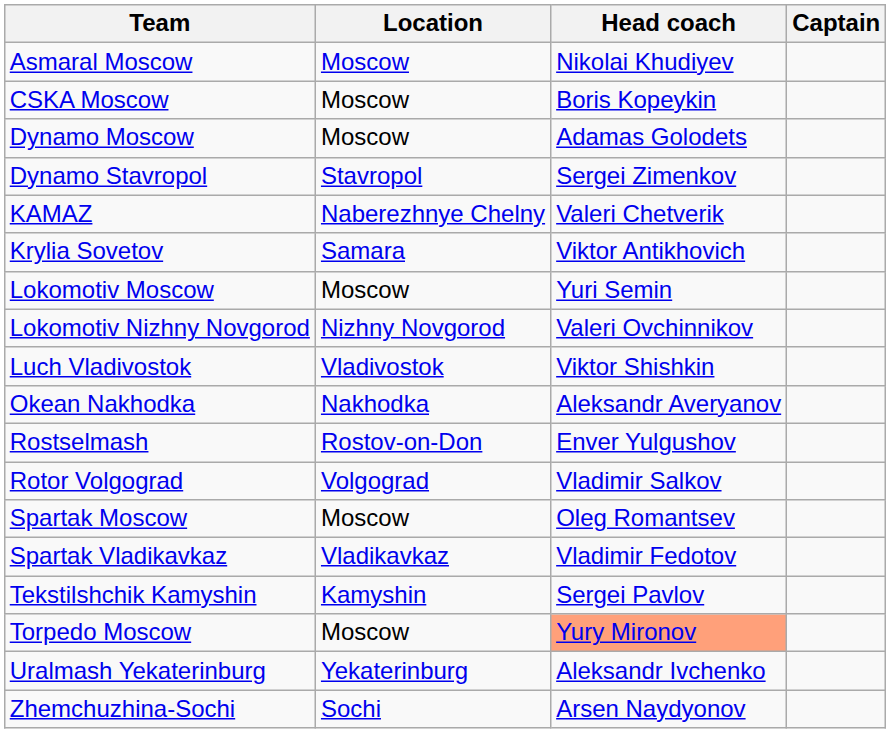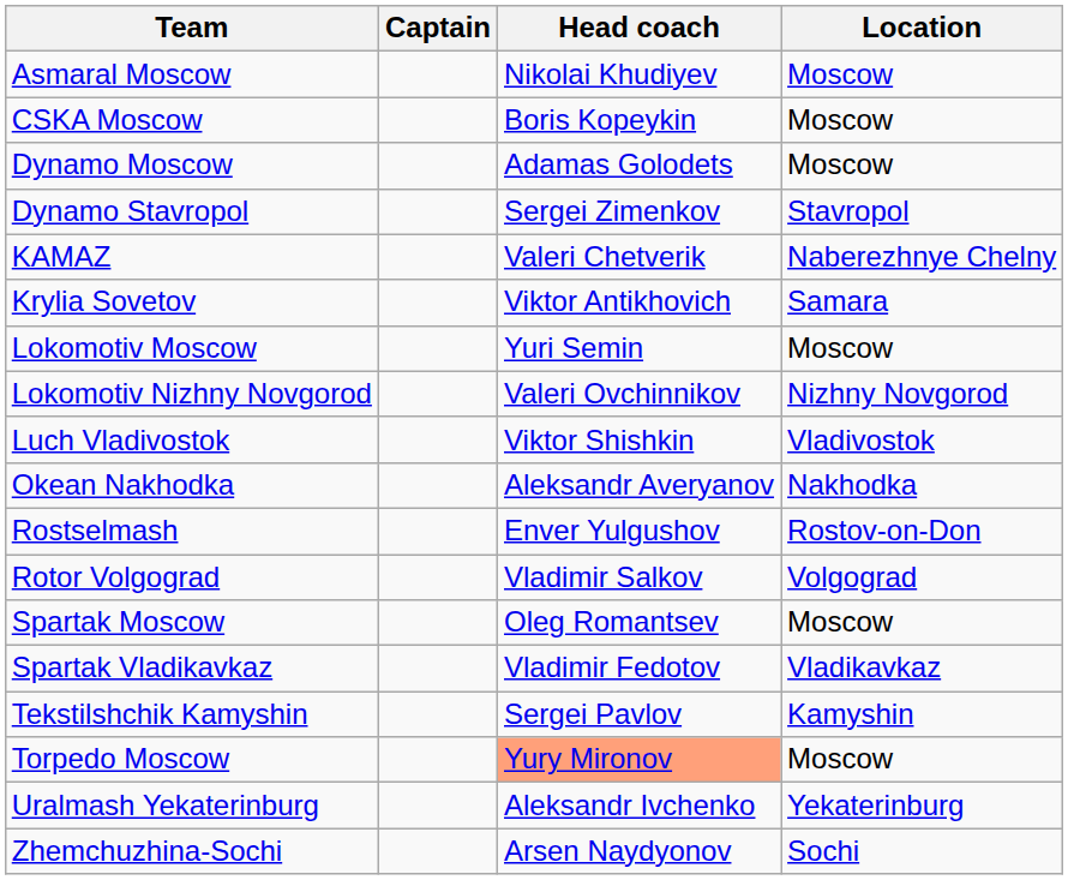columns swapped: Location <-> Captain
